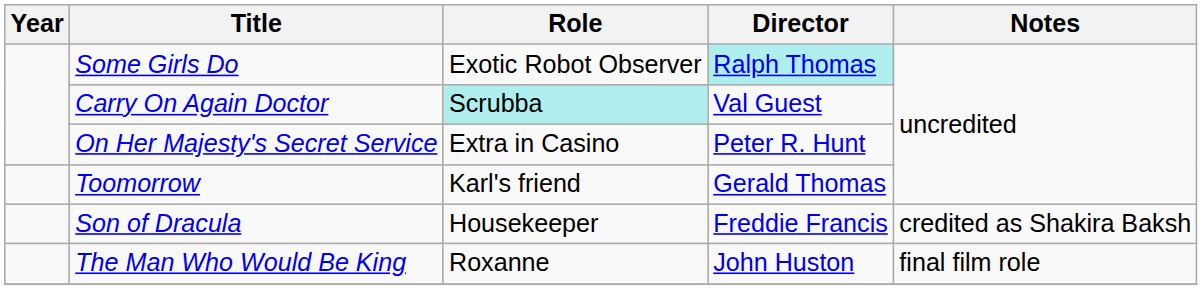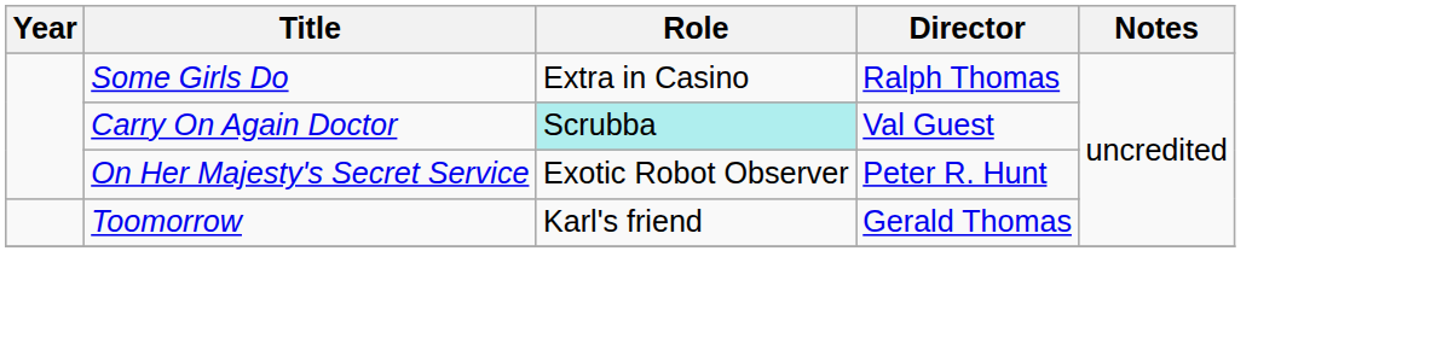Some Girls Do | Role: Exotic Robot Observer -> Extra in Casino
Some Girls Do | Director: paleturquoise background -> no background
On Her Majesty's Secret Service | Role: Extra in Casino -> Exotic Robot Observer
- row: Son of Dracula | Housekeeper | Freddie Francis | credited as Shakira Baksh
- row: The Man Who Would Be King | Roxanne | John Huston | final film role
